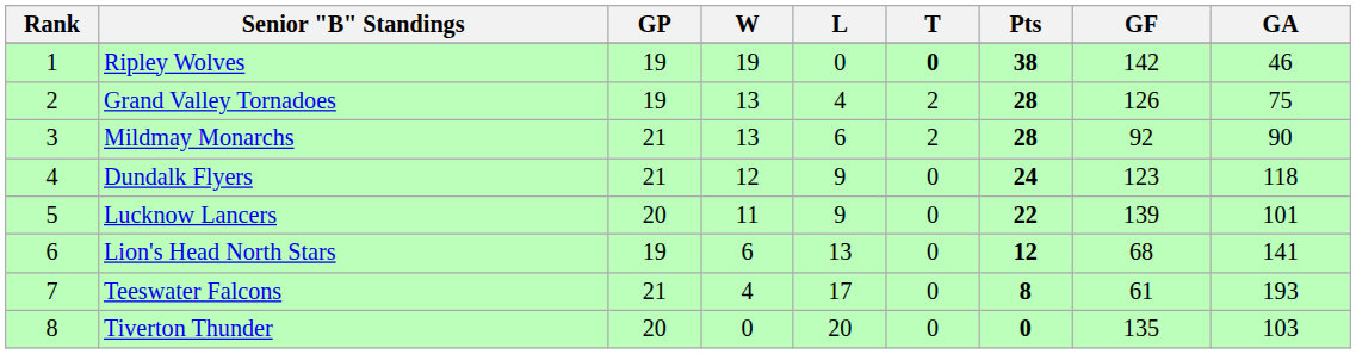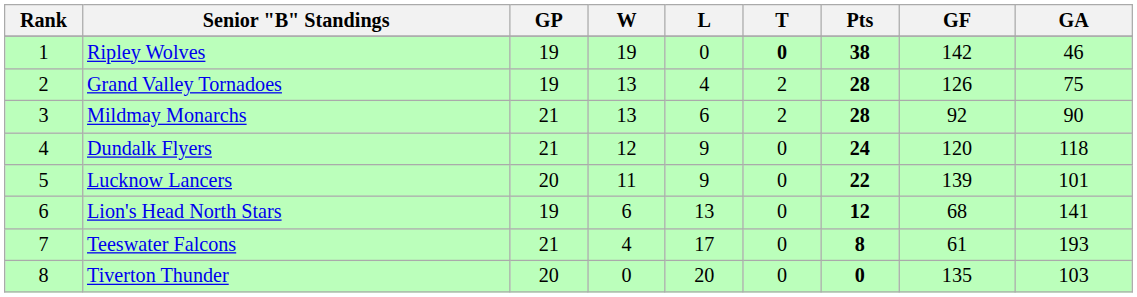Dundalk Flyers | GF: 123 -> 120
